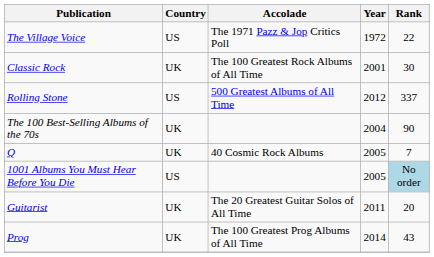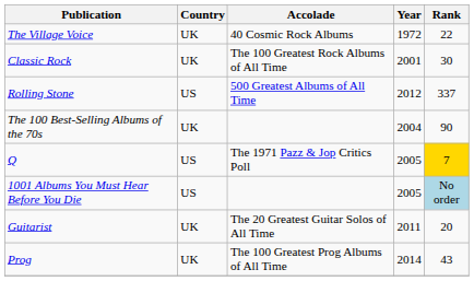The Village Voice | Country: US -> UK
The Village Voice | Accolade: The 1971 Pazz & Jop Critics Poll -> 40 Cosmic Rock Albums
Q | Country: UK -> US
Q | Accolade: 40 Cosmic Rock Albums -> The 1971 Pazz & Jop Critics Poll
Q | Rank: no background -> gold background
